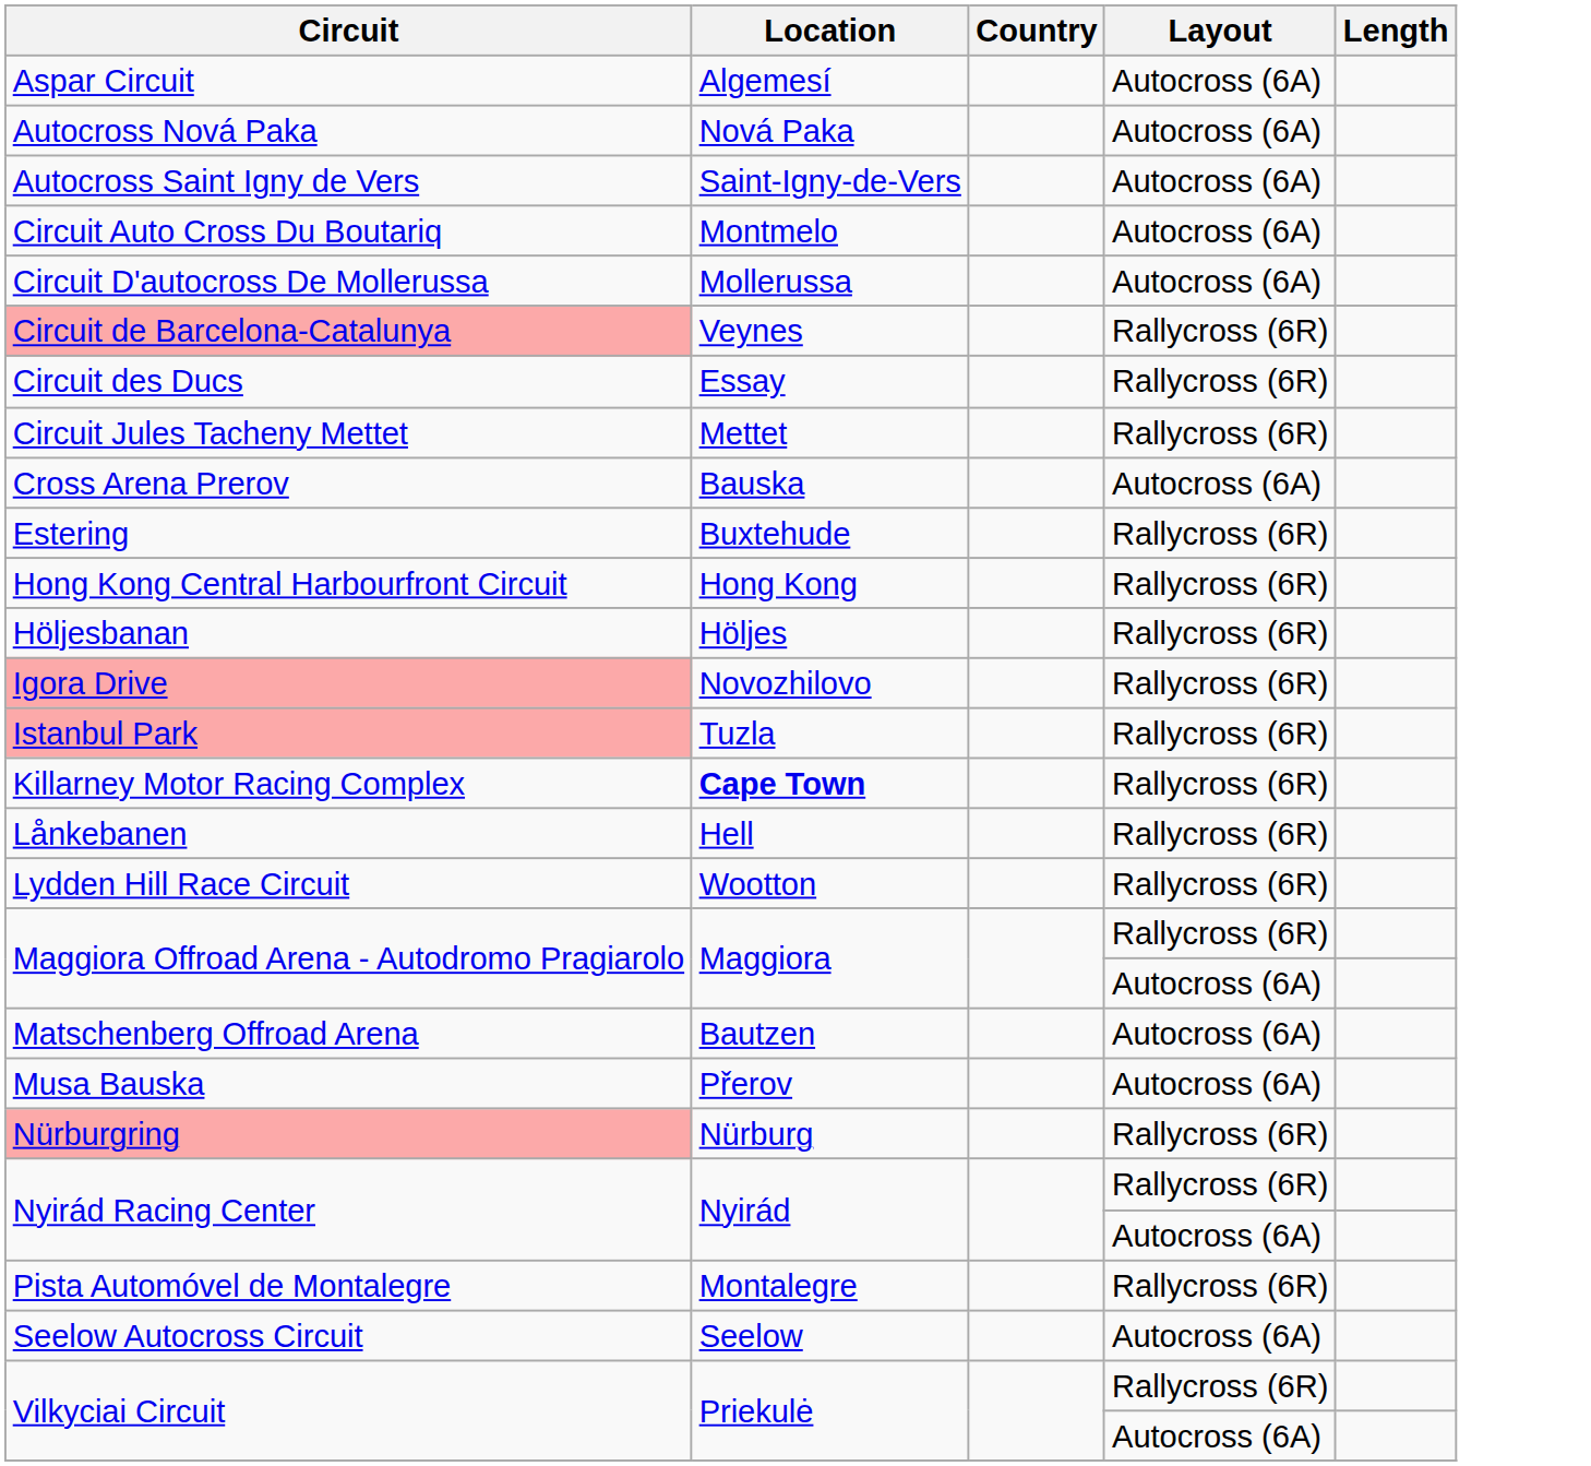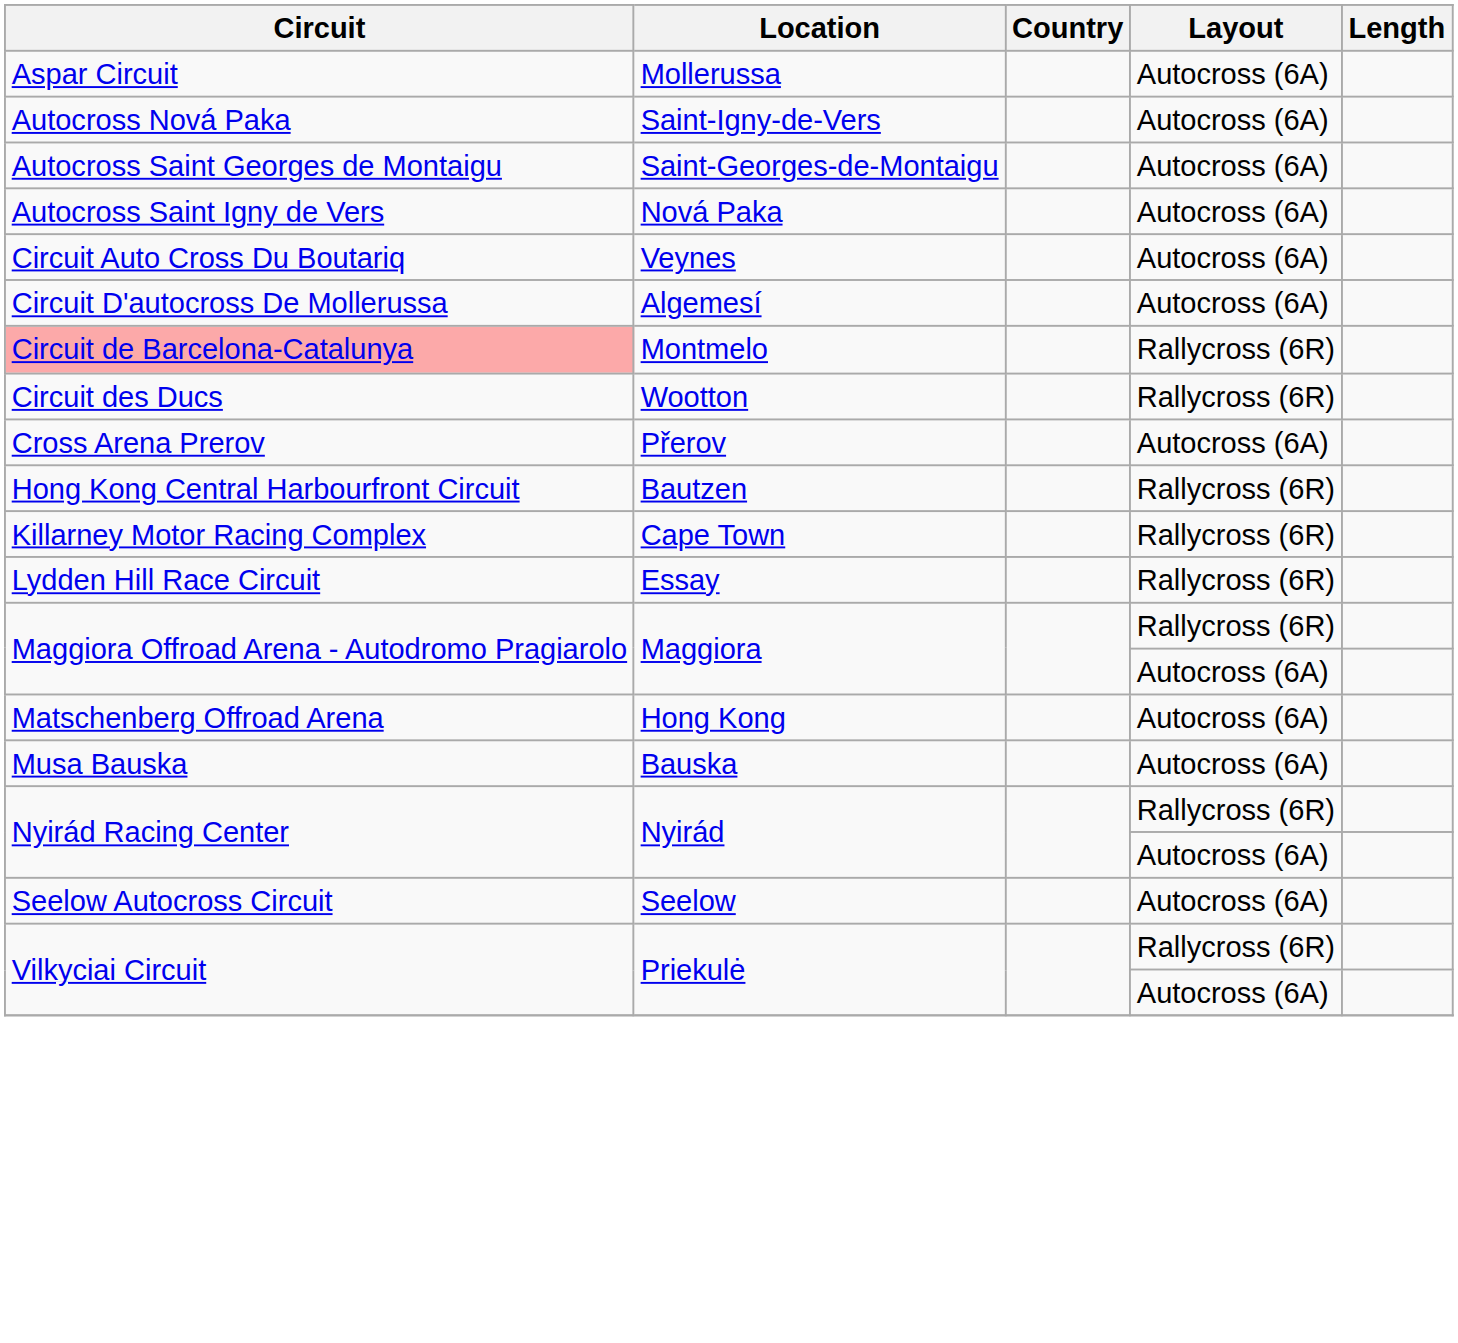Aspar Circuit | Location: Algemesí -> Mollerussa
Autocross Nová Paka | Location: Nová Paka -> Saint-Igny-de-Vers
+ row: Autocross Saint Georges de Montaigu | Saint-Georges-de-Montaigu | Autocross (6A)
Autocross Saint Igny de Vers | Location: Saint-Igny-de-Vers -> Nová Paka
Circuit Auto Cross Du Boutariq | Location: Montmelo -> Veynes
Circuit D'autocross De Mollerussa | Location: Mollerussa -> Algemesí
Circuit de Barcelona-Catalunya | Location: Veynes -> Montmelo
Circuit des Ducs | Location: Essay -> Wootton
- row: Circuit Jules Tacheny Mettet | Mettet | Rallycross (6R)
Cross Arena Prerov | Location: Bauska -> Přerov
- row: Estering | Buxtehude | Rallycross (6R)
Hong Kong Central Harbourfront Circuit | Location: Hong Kong -> Bautzen
- row: Höljesbanan | Höljes | Rallycross (6R)
- row: Igora Drive | Novozhilovo | Rallycross (6R)
- row: Istanbul Park | Tuzla | Rallycross (6R)
Killarney Motor Racing Complex | Location: bold -> normal
- row: Lånkebanen | Hell | Rallycross (6R)
Lydden Hill Race Circuit | Location: Wootton -> Essay
Matschenberg Offroad Arena | Location: Bautzen -> Hong Kong
Musa Bauska | Location: Přerov -> Bauska
- row: Nürburgring | Nürburg | Rallycross (6R)
- row: Pista Automóvel de Montalegre | Montalegre | Rallycross (6R)
